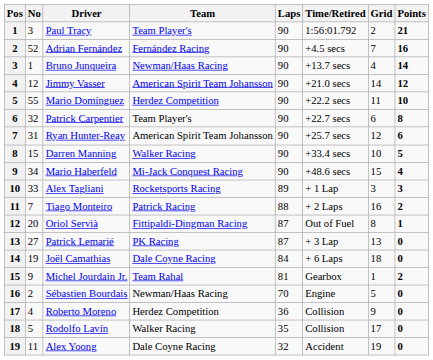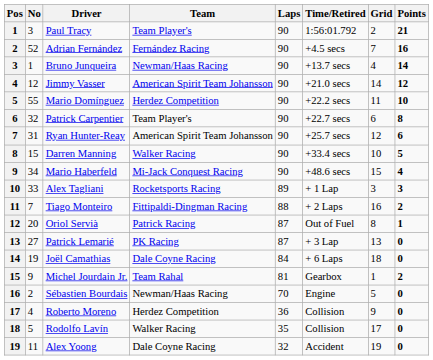Tiago Monteiro | Team: Patrick Racing -> Fittipaldi-Dingman Racing
Oriol Servià | Team: Fittipaldi-Dingman Racing -> Patrick Racing
